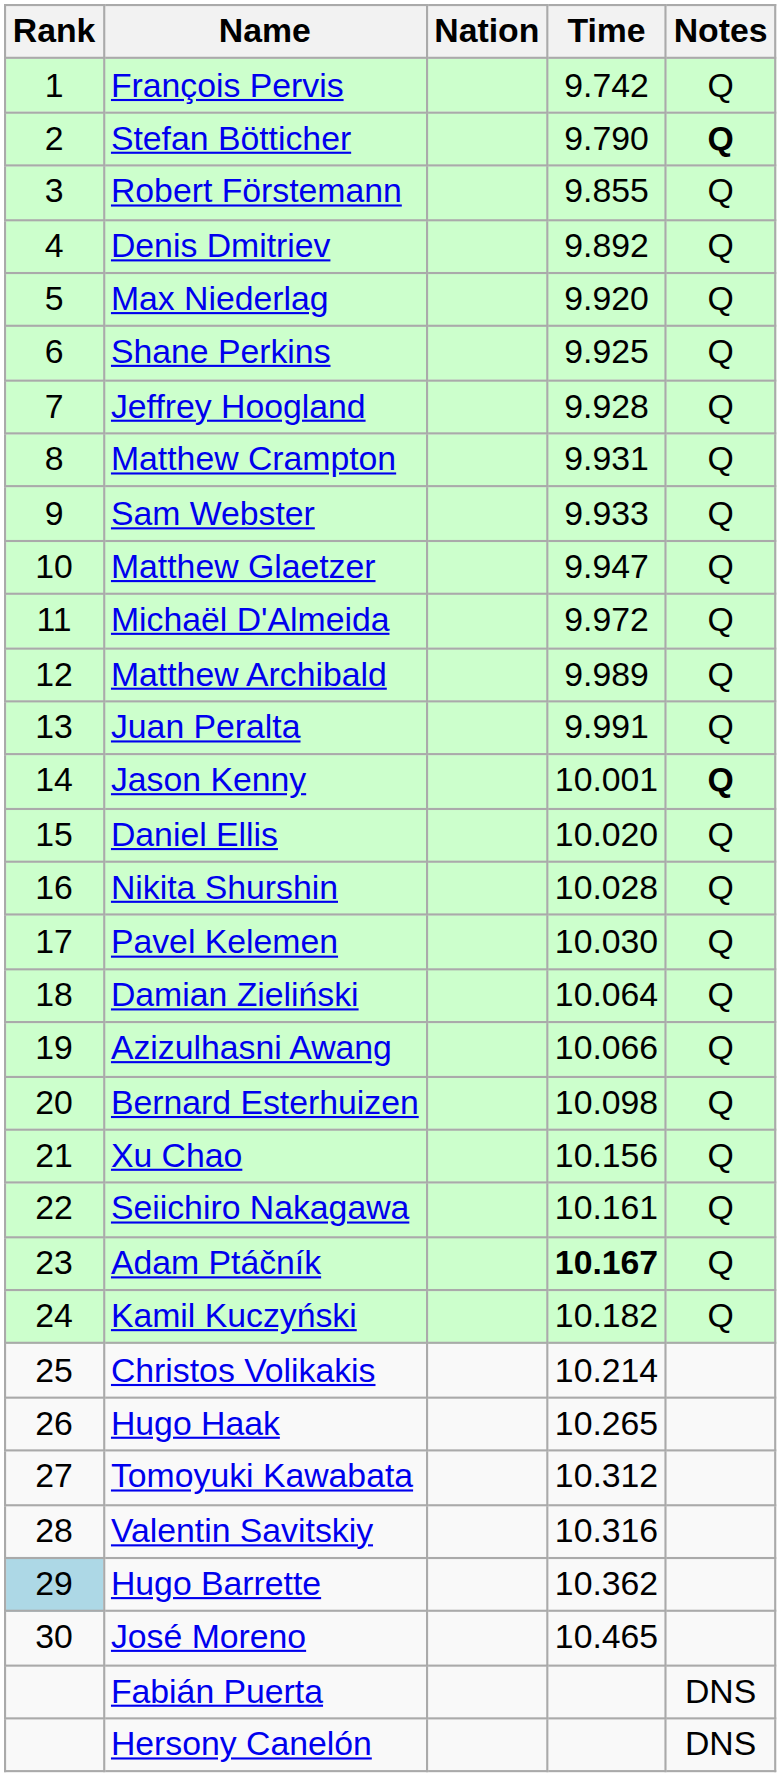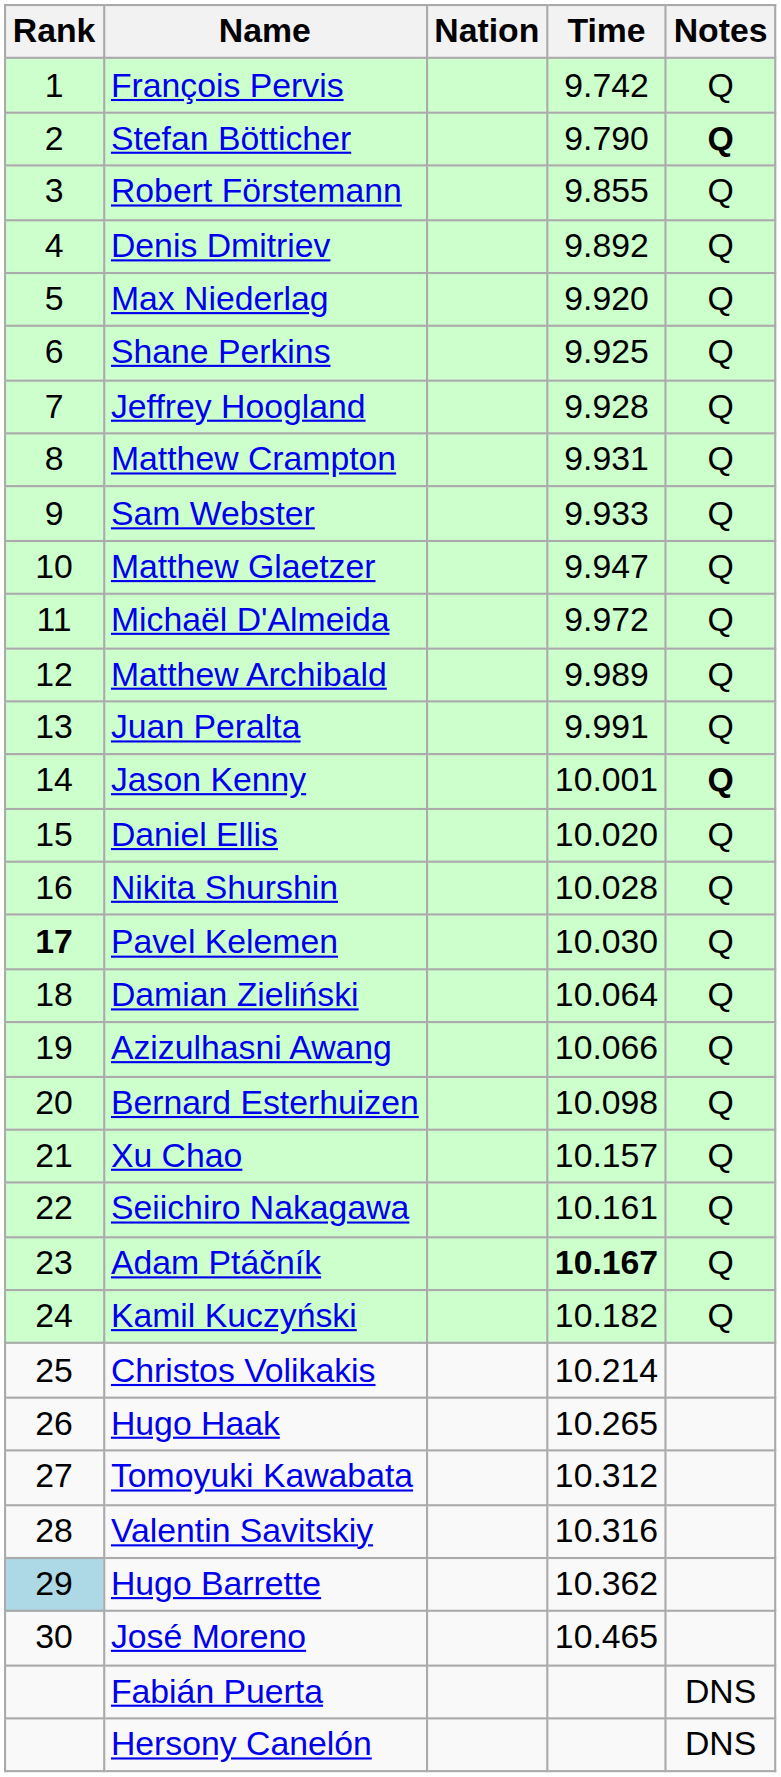Pavel Kelemen | Rank: normal -> bold
Xu Chao | Time: 10.156 -> 10.157
